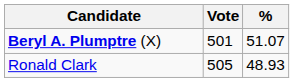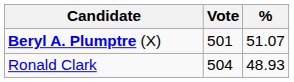Ronald Clark | Vote: 505 -> 504
